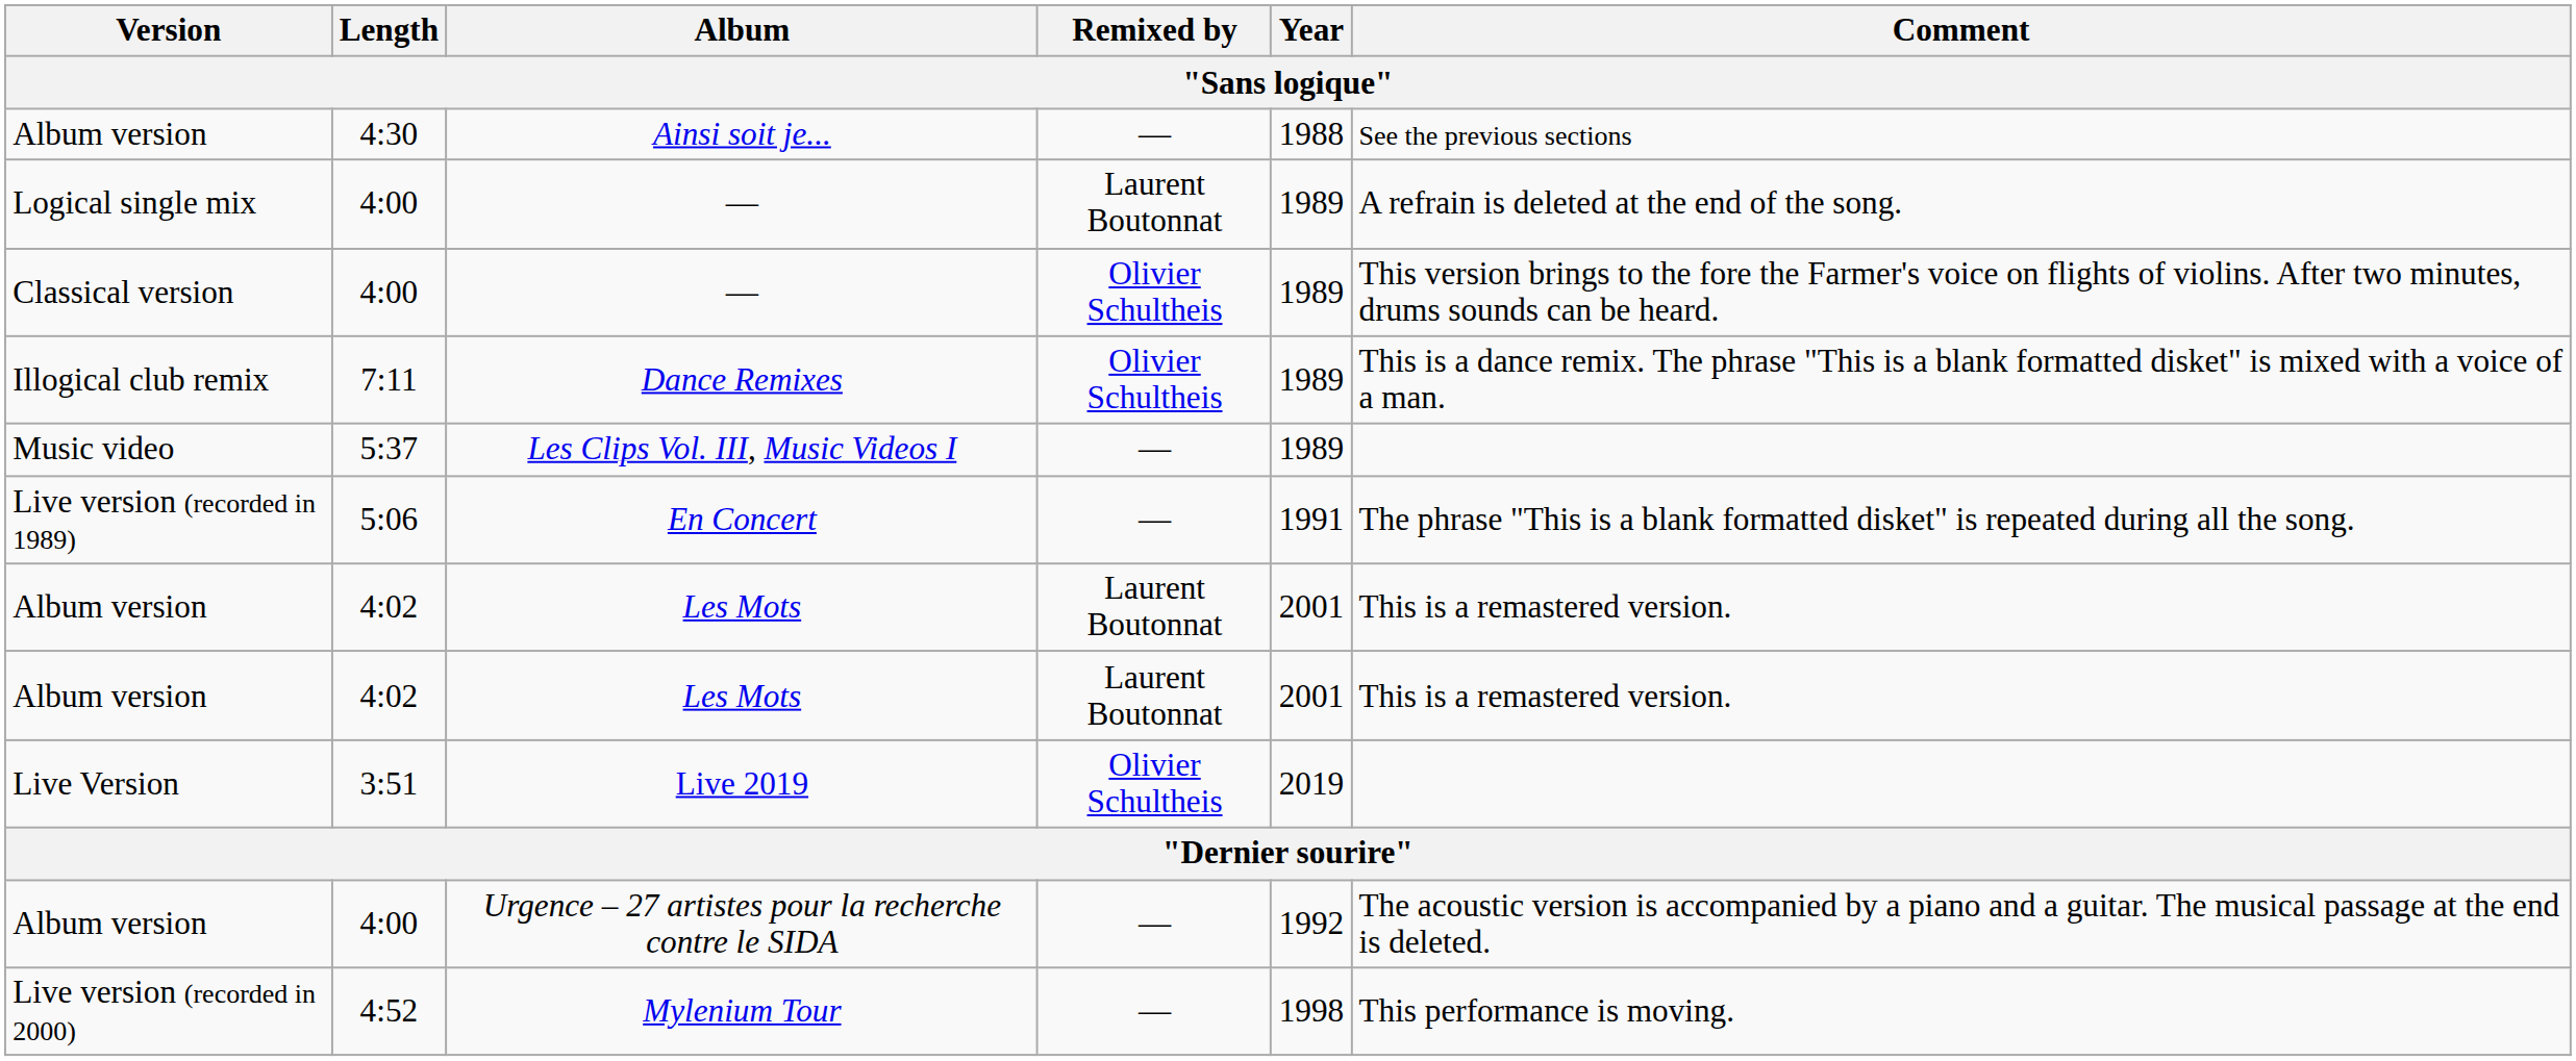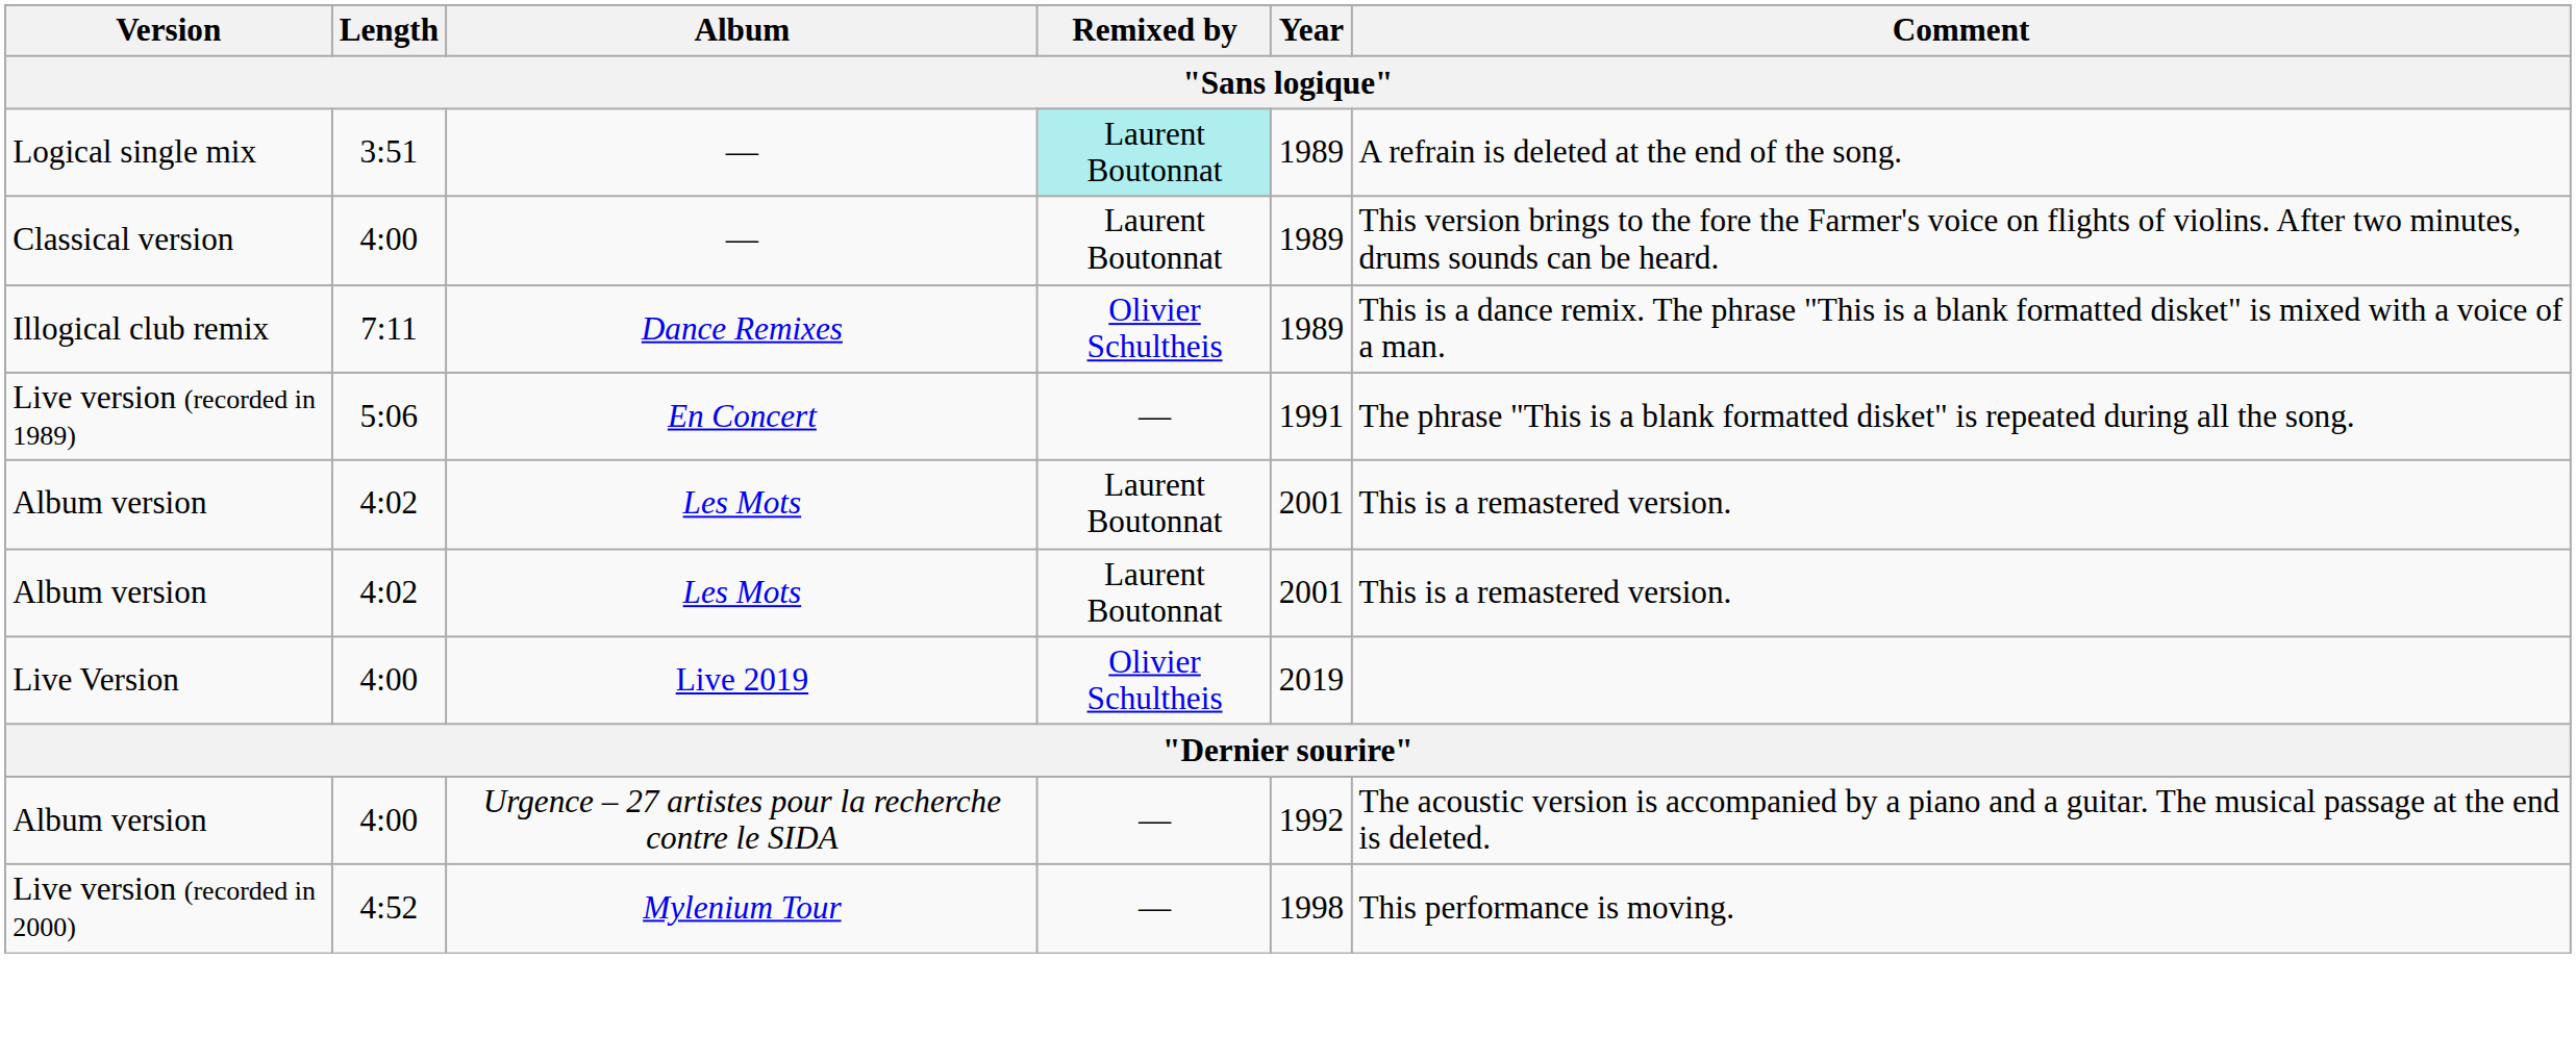- row: Album version | 4:30 | Ainsi soit je... | — | 1988 | See the previous sections
Logical single mix / — | Length: 4:00 -> 3:51
Logical single mix / — | Remixed by: no background -> paleturquoise background
Classical version / — | Remixed by: Olivier Schultheis -> Laurent Boutonnat
- row: Music video | 5:37 | Les Clips Vol. III, Music Videos I | — | 1989
Live 2019 | Length: 3:51 -> 4:00
